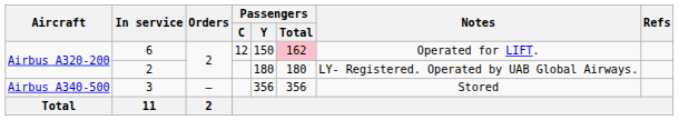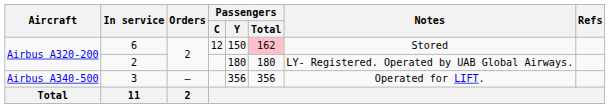6 | Notes: Operated for LIFT. -> Stored
3 | Notes: Stored -> Operated for LIFT.
